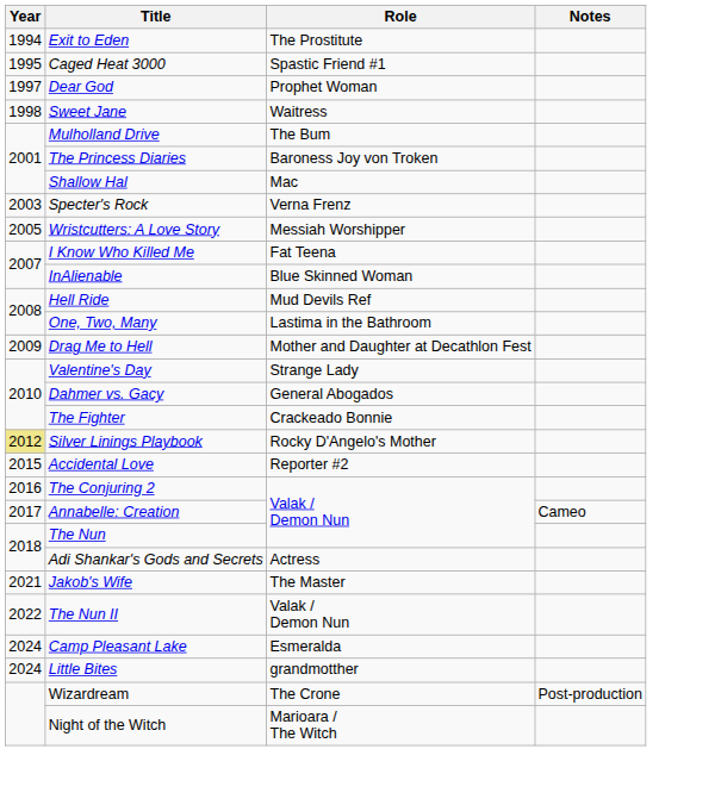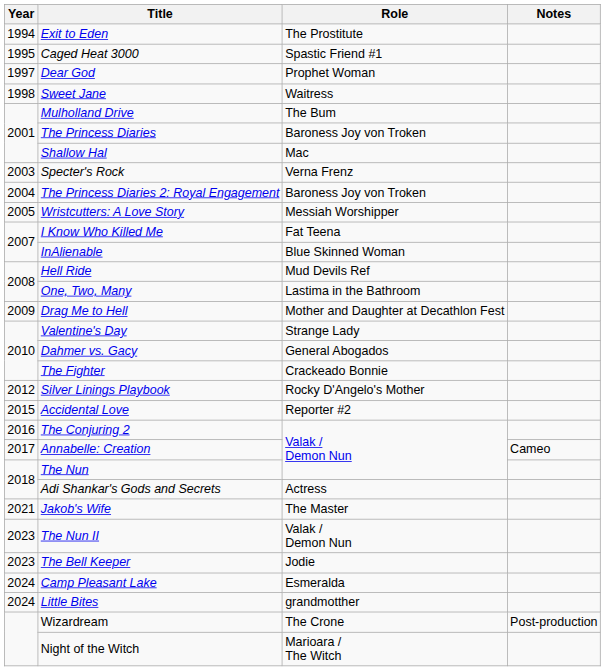+ row: 2004 | The Princess Diaries 2: Royal Engagement | Baroness Joy von Troken
Silver Linings Playbook | Year: khaki background -> no background
The Nun II | Year: 2022 -> 2023
+ row: 2023 | The Bell Keeper | Jodie
